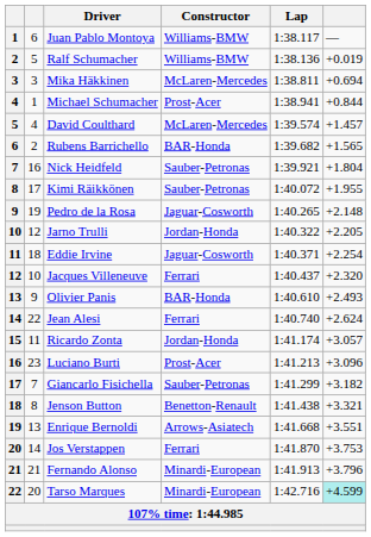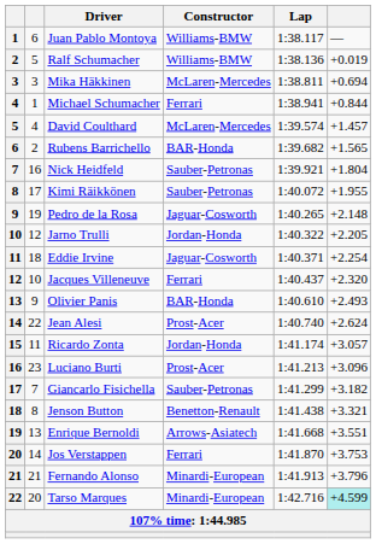Michael Schumacher | Constructor: Prost-Acer -> Ferrari
Jean Alesi | Constructor: Ferrari -> Prost-Acer
